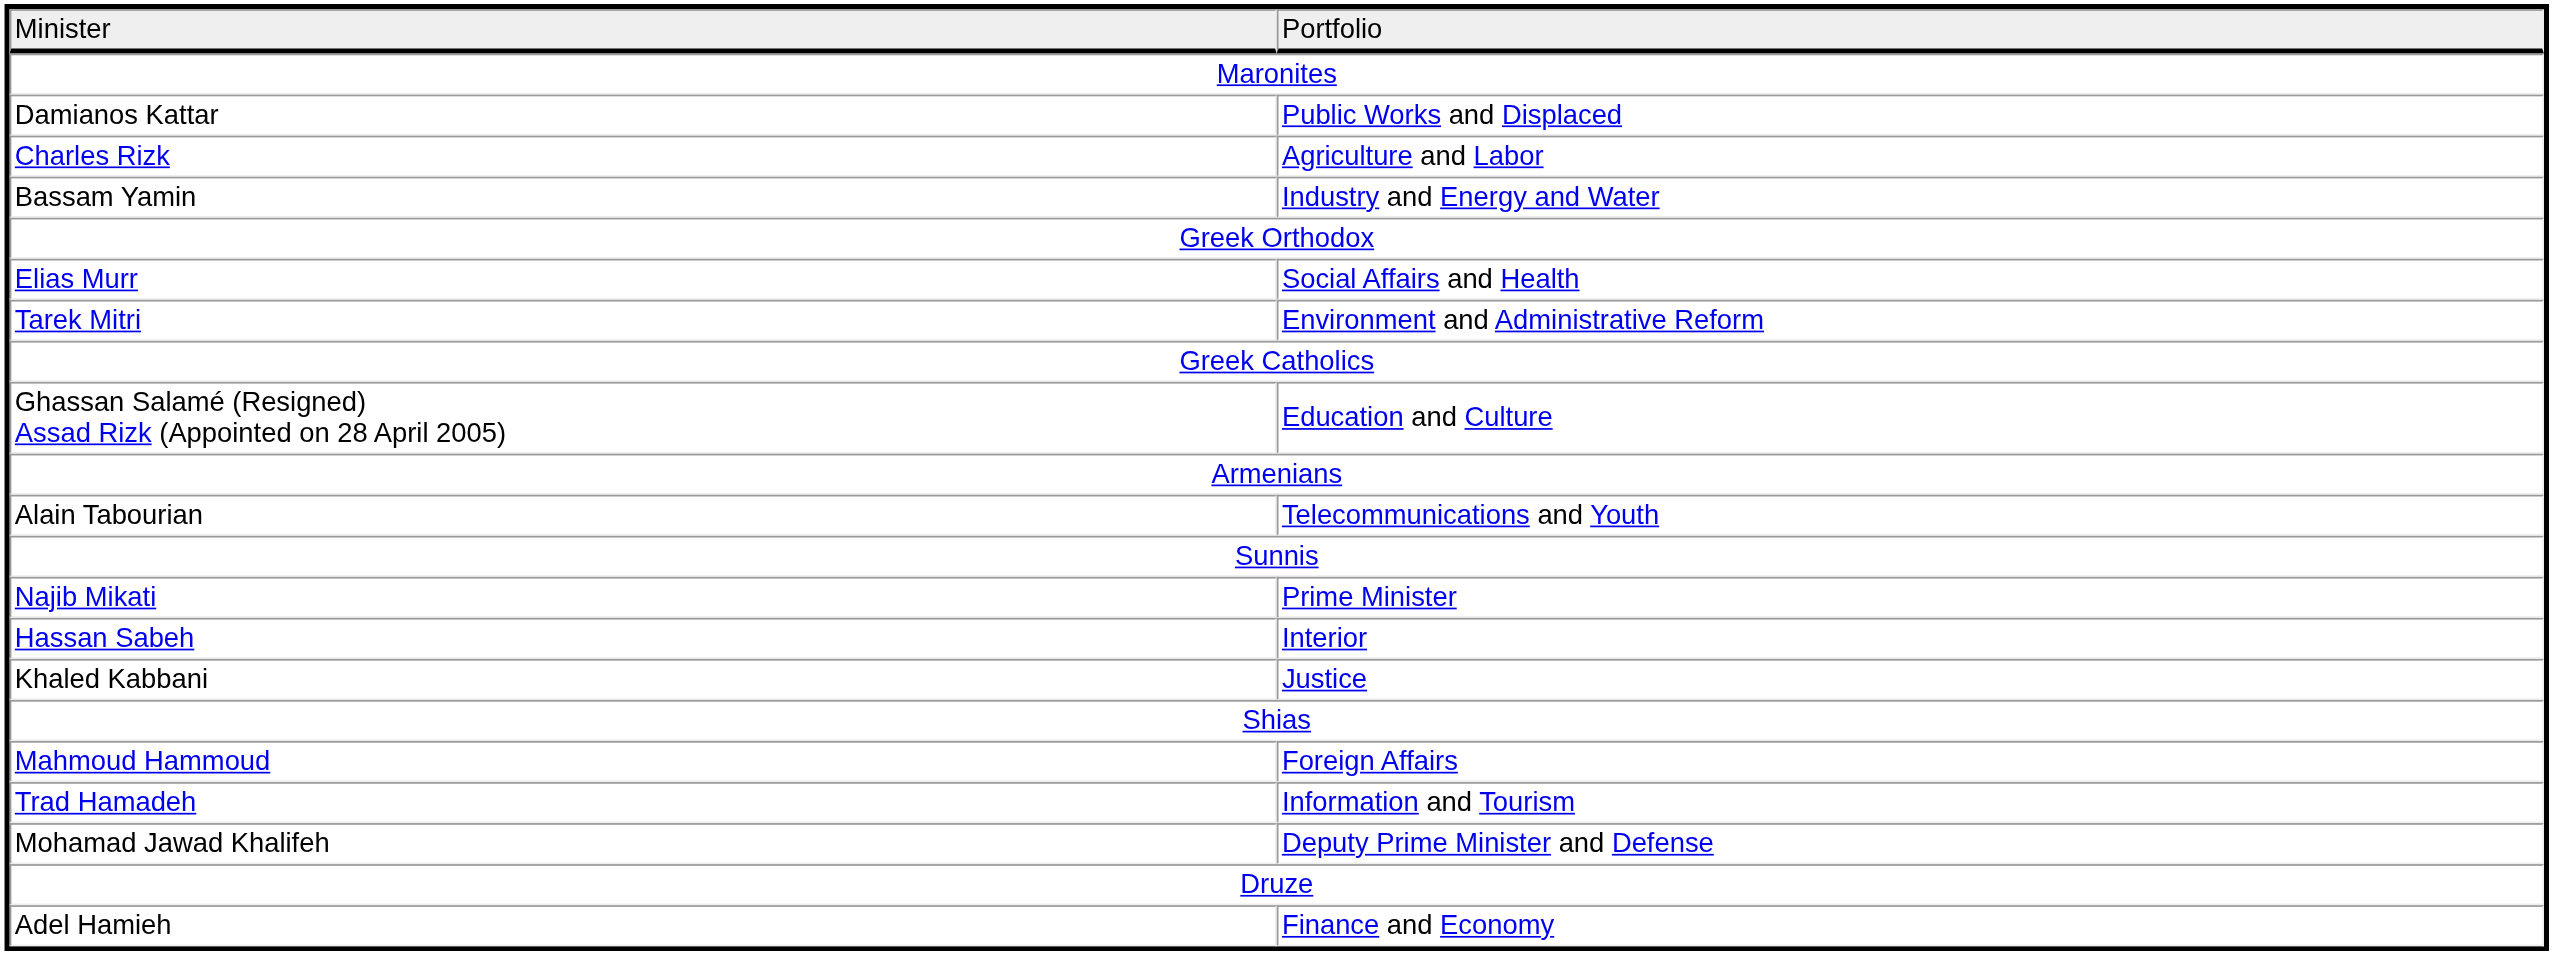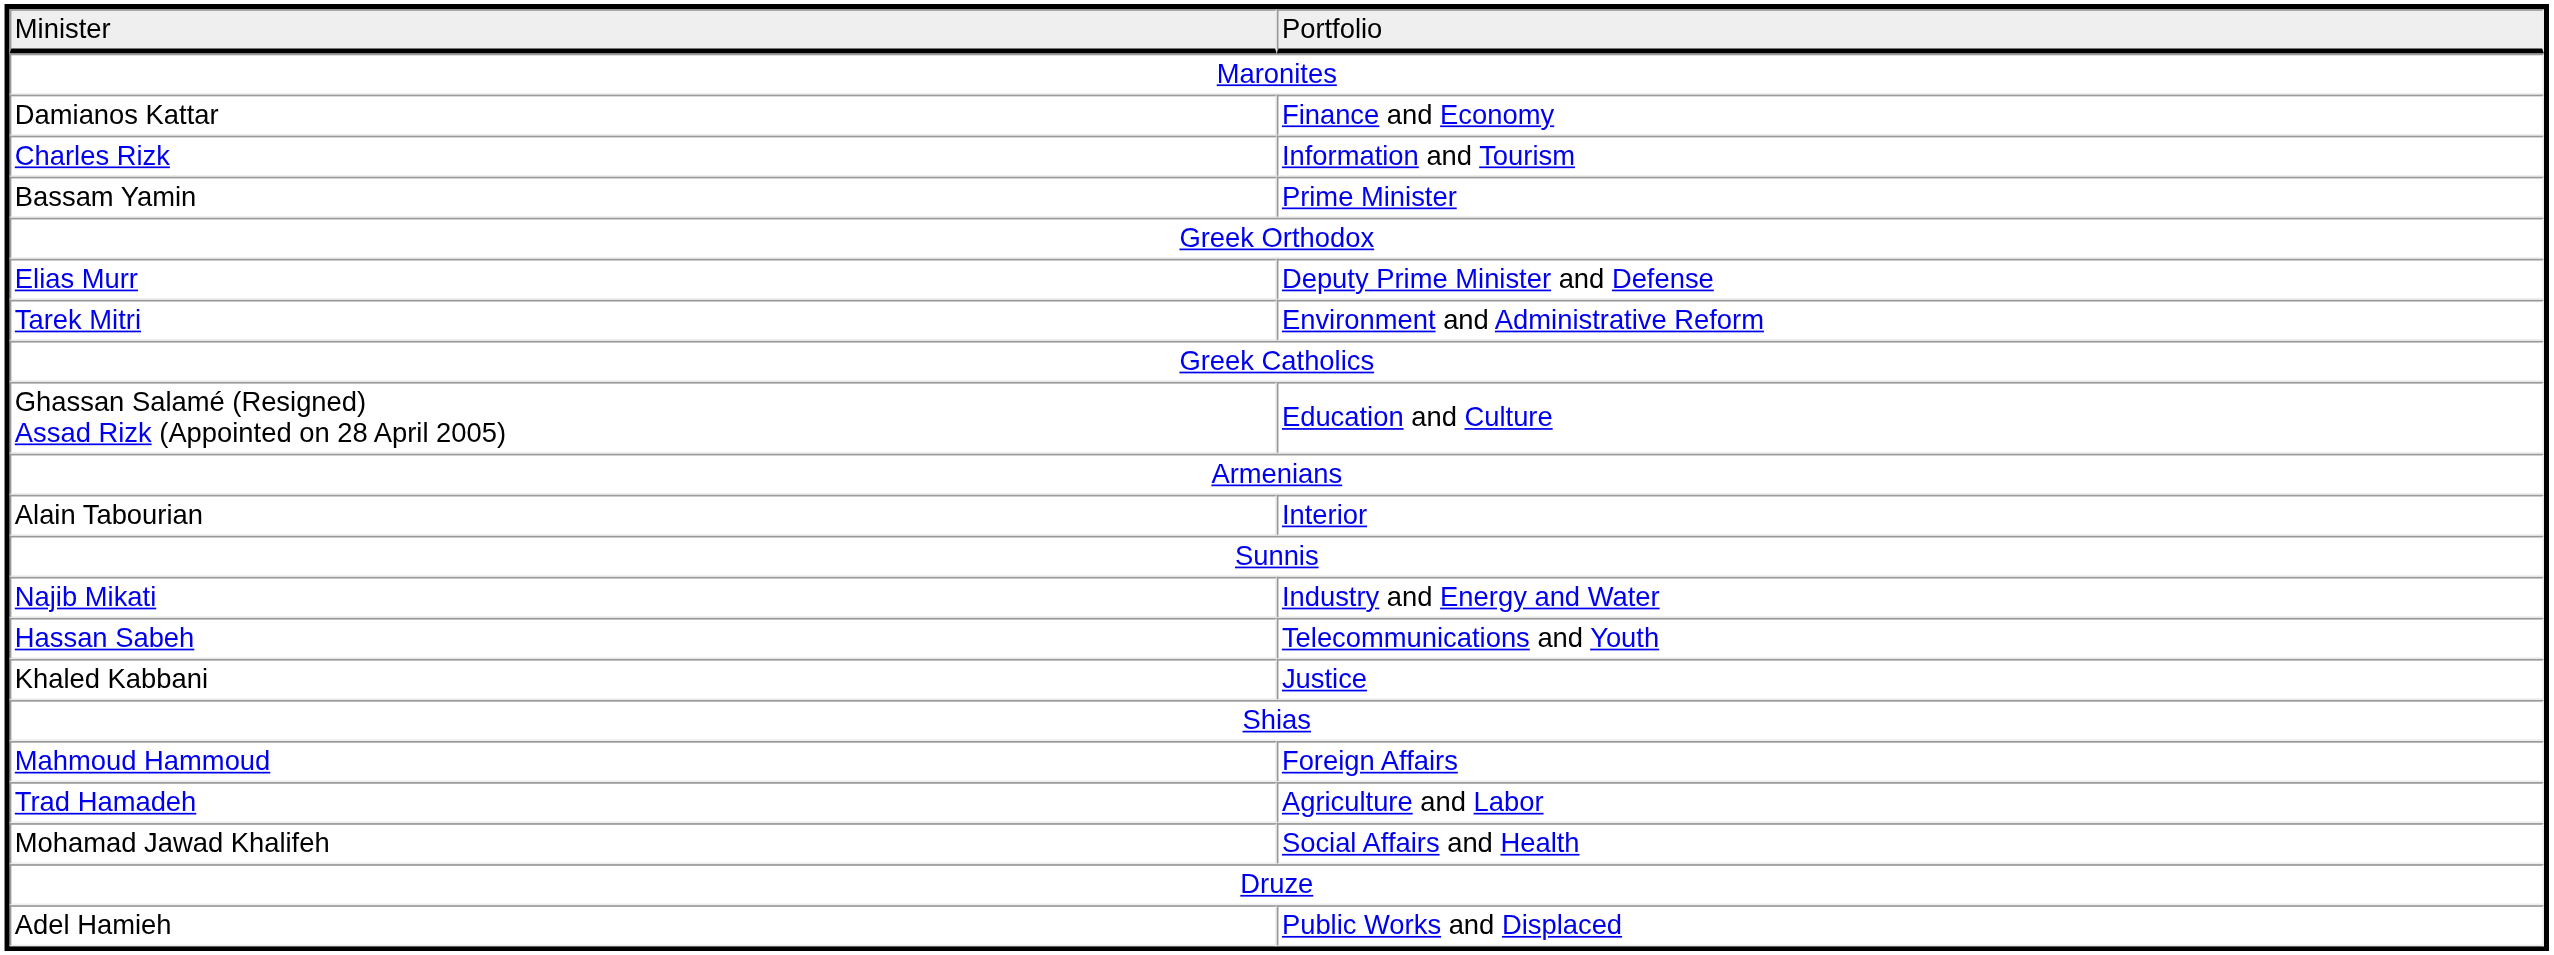Damianos Kattar | column 2: Public Works and Displaced -> Finance and Economy
Charles Rizk | column 2: Agriculture and Labor -> Information and Tourism
Bassam Yamin | column 2: Industry and Energy and Water -> Prime Minister
Elias Murr | column 2: Social Affairs and Health -> Deputy Prime Minister and Defense
Alain Tabourian | column 2: Telecommunications and Youth -> Interior
Najib Mikati | column 2: Prime Minister -> Industry and Energy and Water
Hassan Sabeh | column 2: Interior -> Telecommunications and Youth
Trad Hamadeh | column 2: Information and Tourism -> Agriculture and Labor
Mohamad Jawad Khalifeh | column 2: Deputy Prime Minister and Defense -> Social Affairs and Health
Adel Hamieh | column 2: Finance and Economy -> Public Works and Displaced
